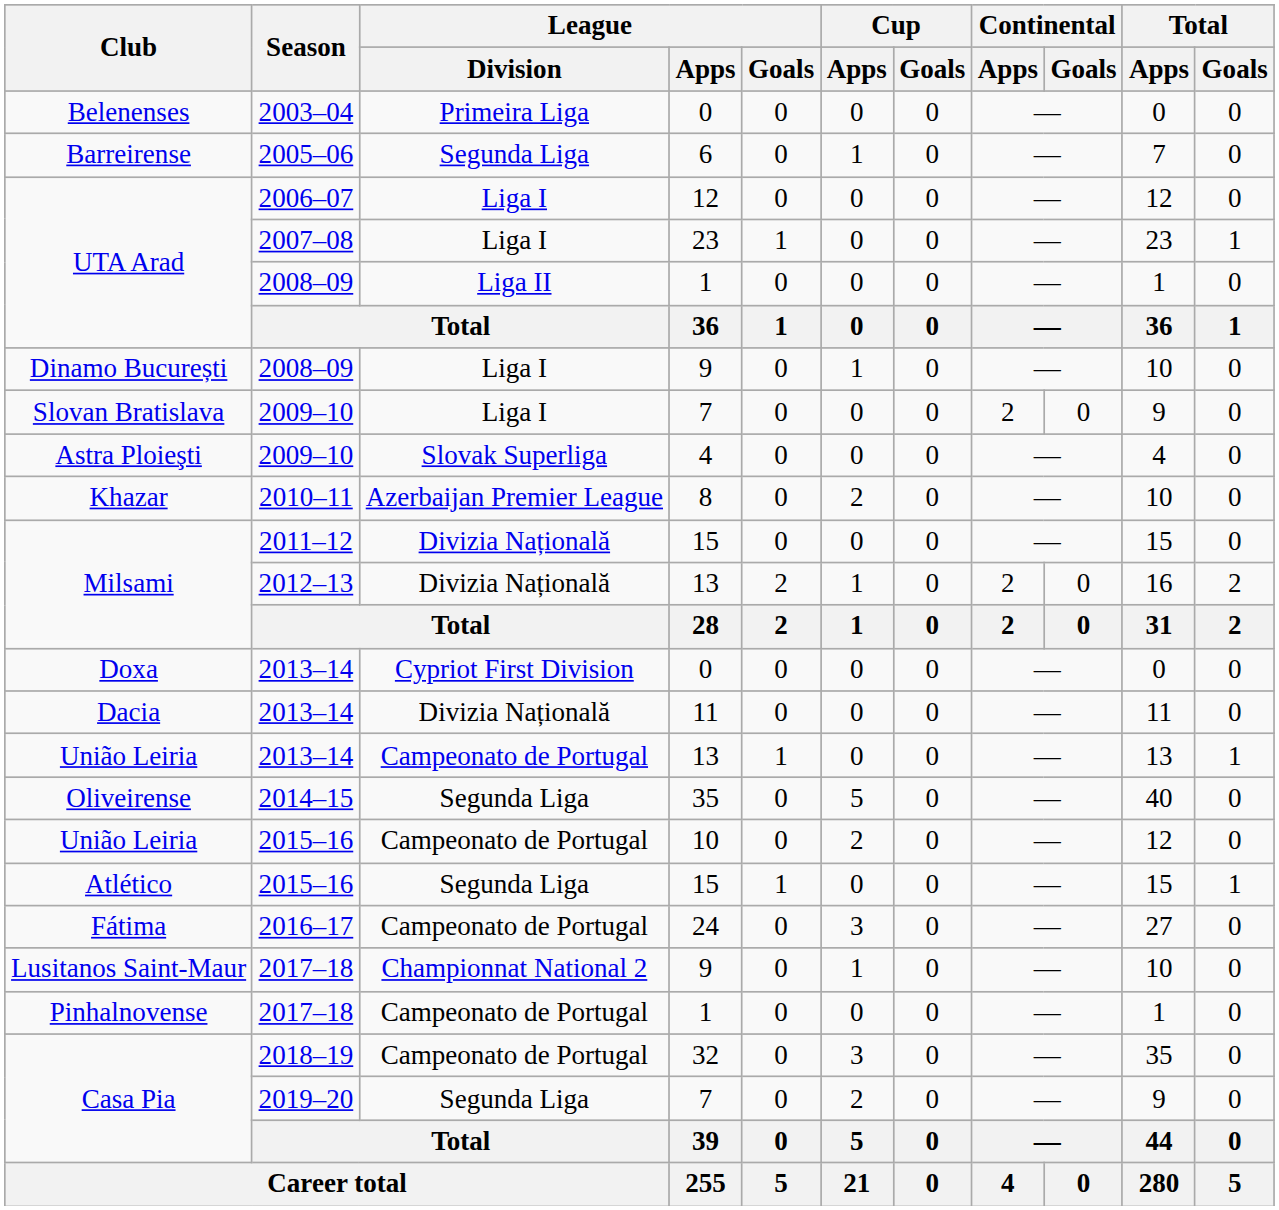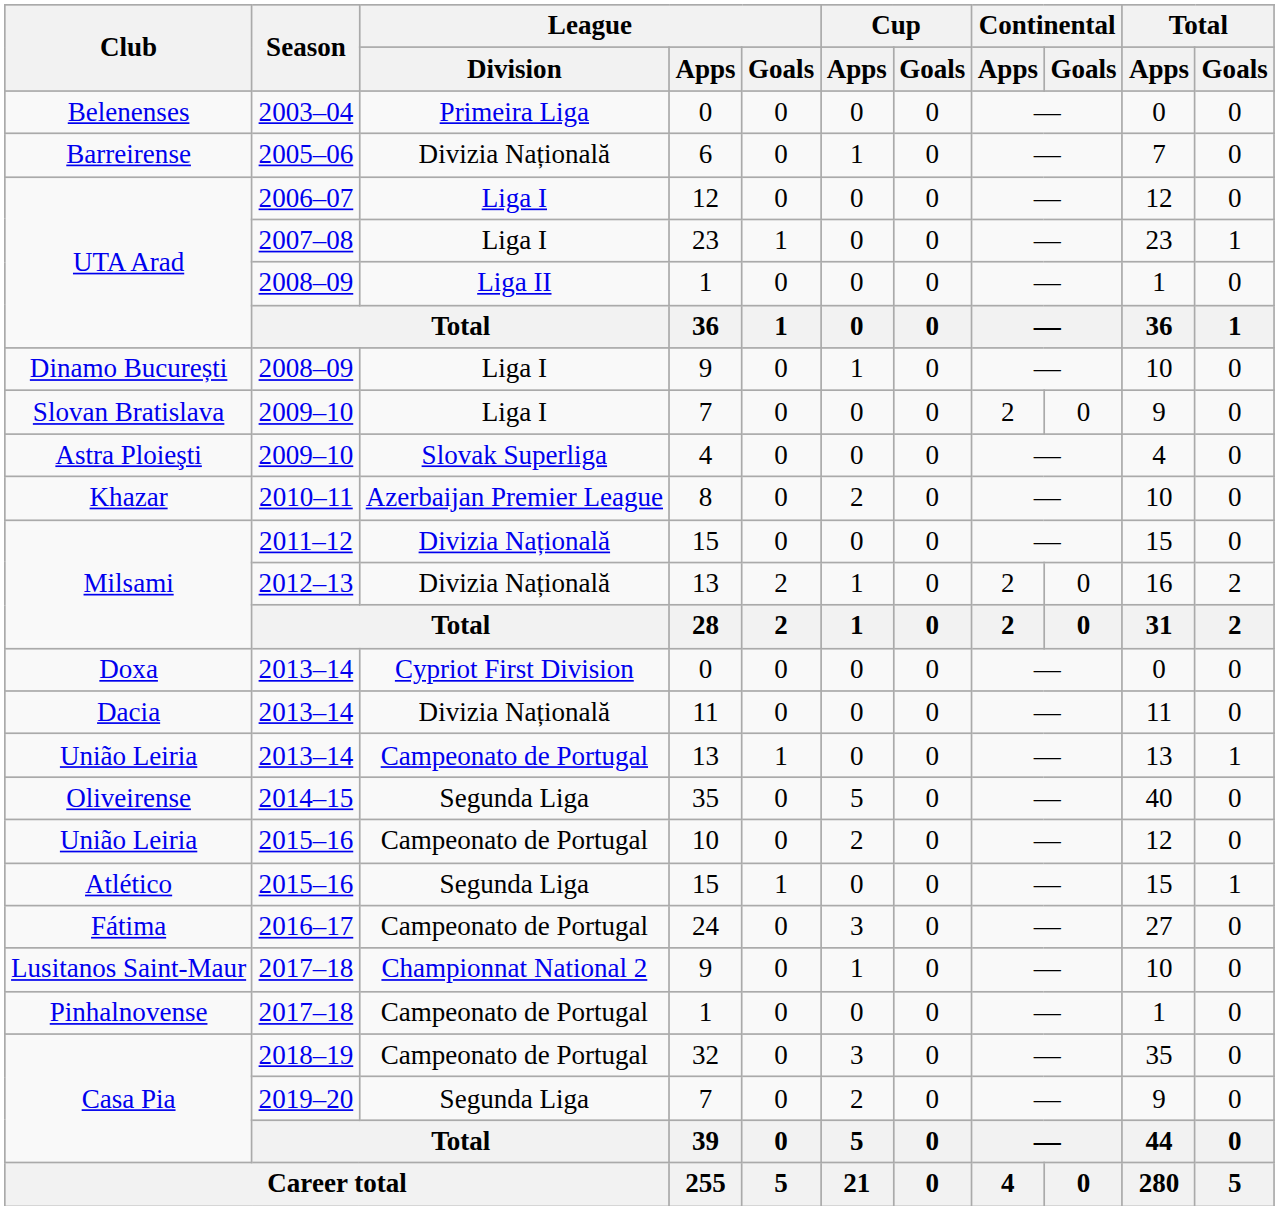Barreirense | League / Division: Segunda Liga -> Divizia Națională
